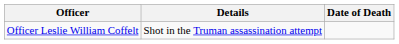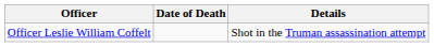columns swapped: Date of Death <-> Details
